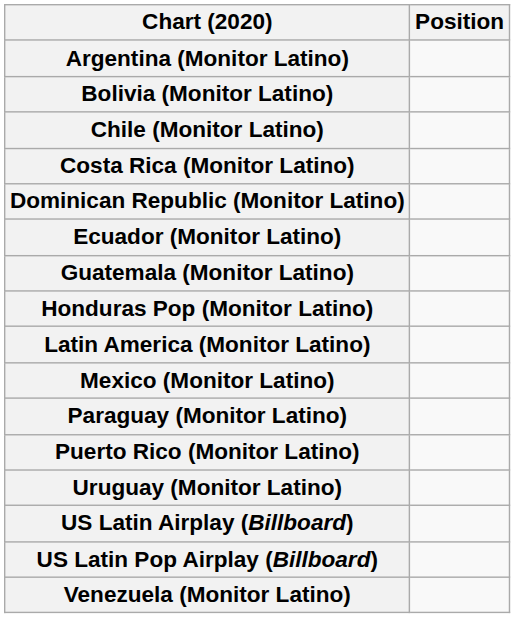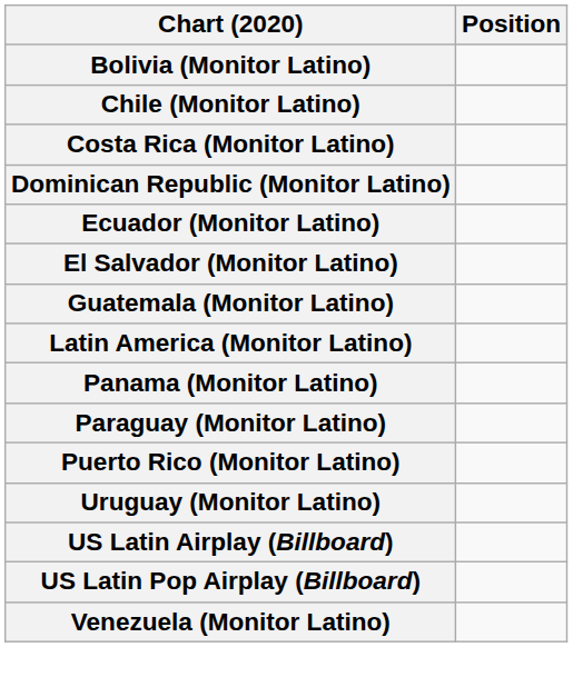- row: Argentina (Monitor Latino)
+ row: El Salvador (Monitor Latino)
- row: Honduras Pop (Monitor Latino)
- row: Mexico (Monitor Latino)
+ row: Panama (Monitor Latino)
